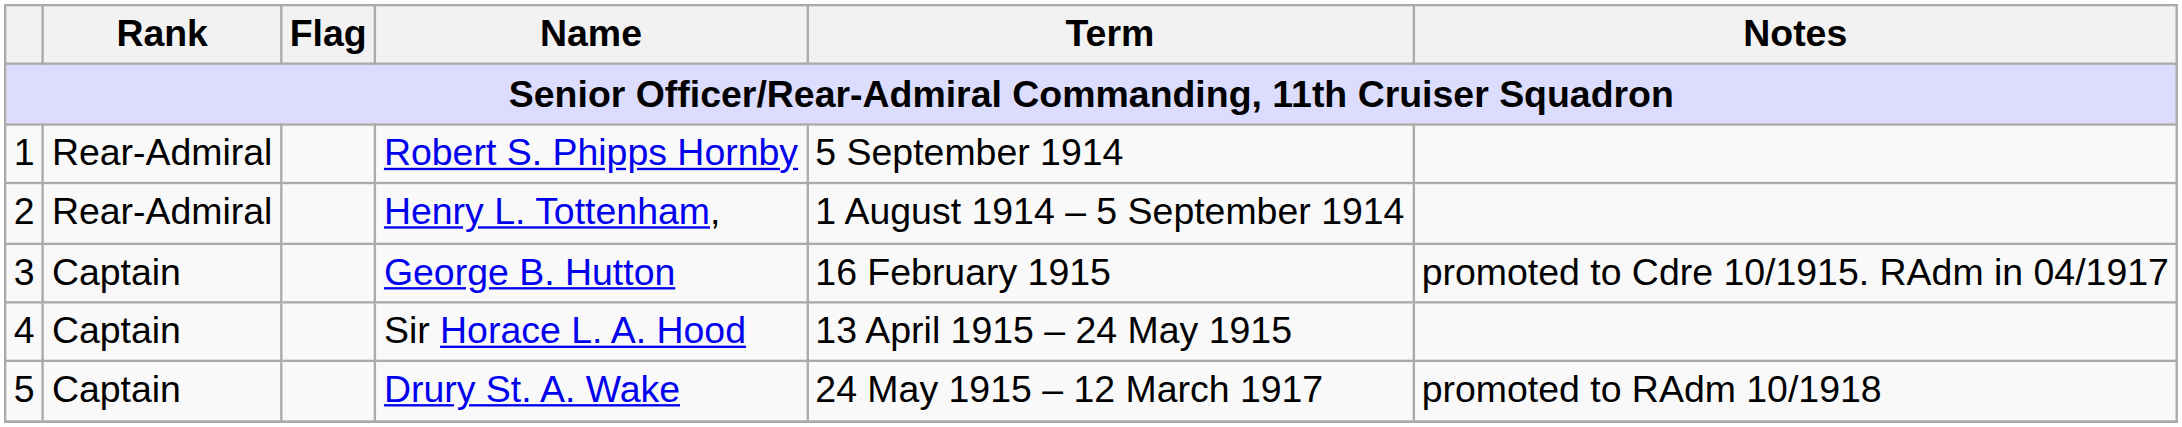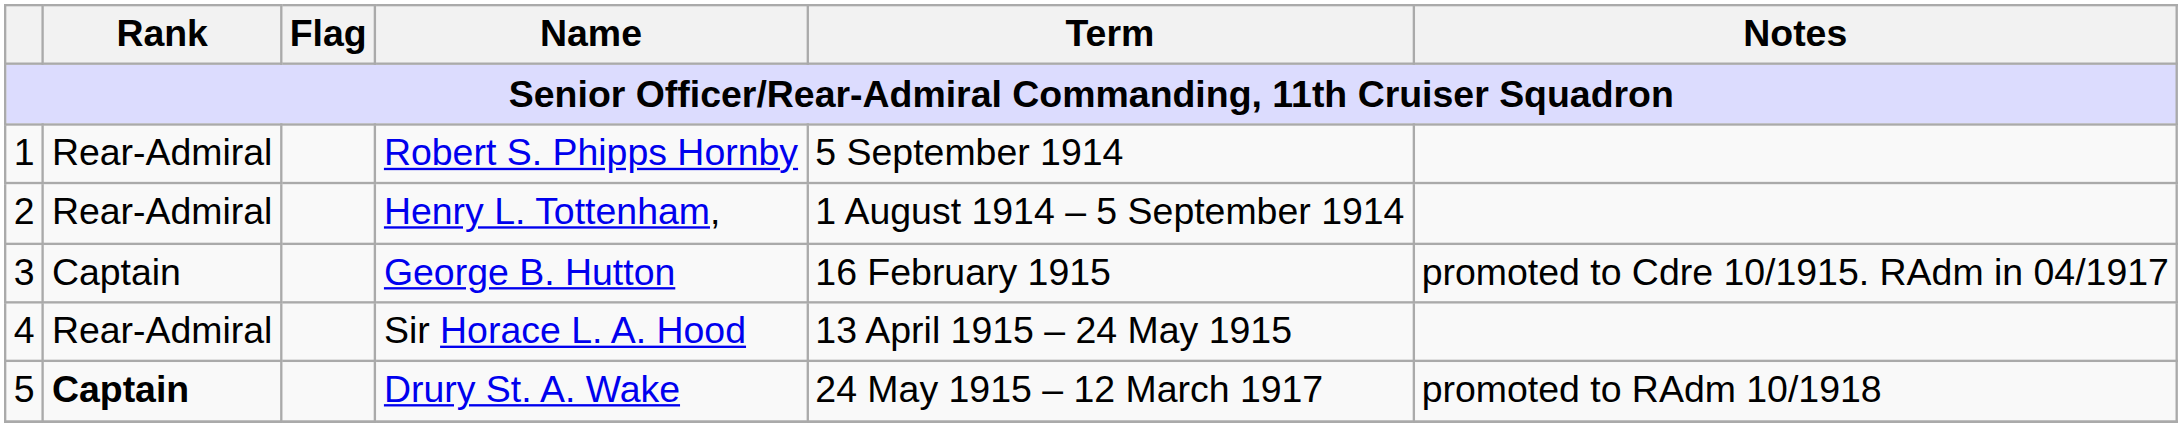Sir Horace L. A. Hood | Rank: Captain -> Rear-Admiral
Drury St. A. Wake | Rank: normal -> bold
